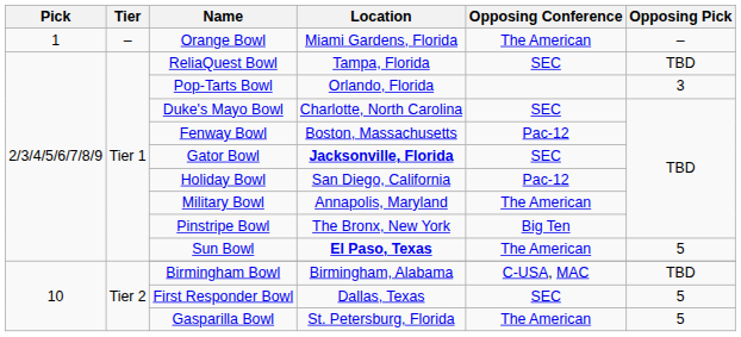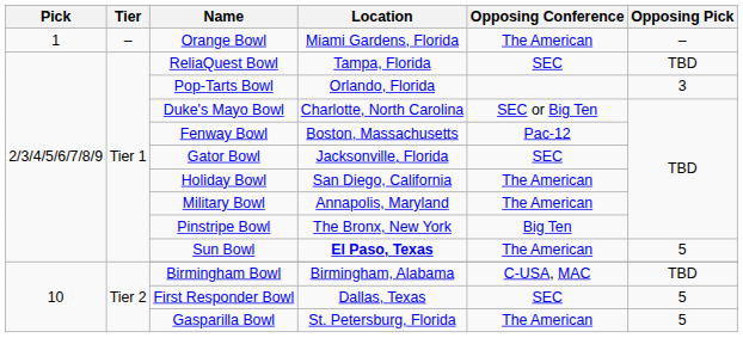Duke's Mayo Bowl | Opposing Conference: SEC -> SEC or Big Ten
Gator Bowl | Location: bold -> normal
Holiday Bowl | Opposing Conference: Pac-12 -> The American
